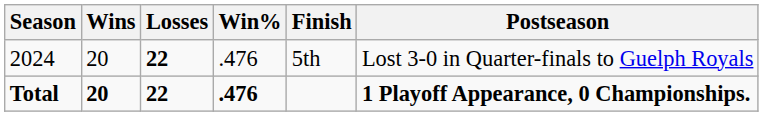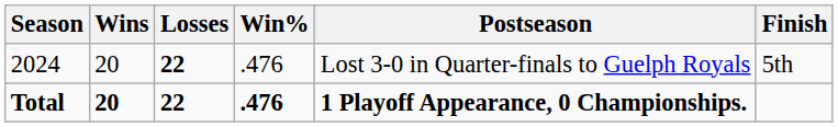columns swapped: Finish <-> Postseason
